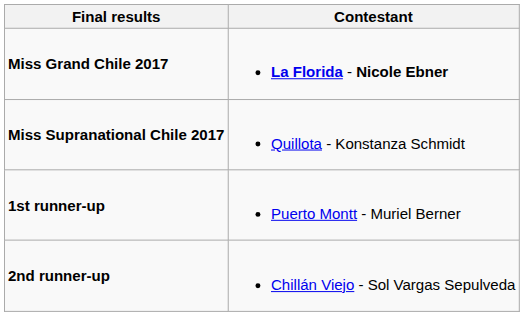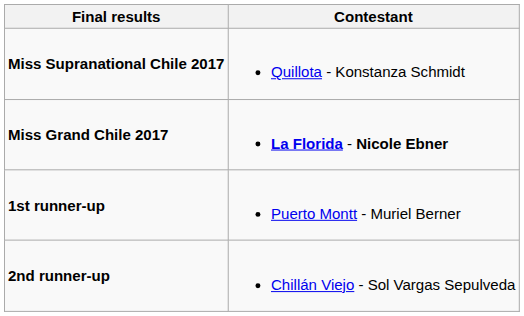rows swapped: Miss Grand Chile 2017 <-> Miss Supranational Chile 2017
